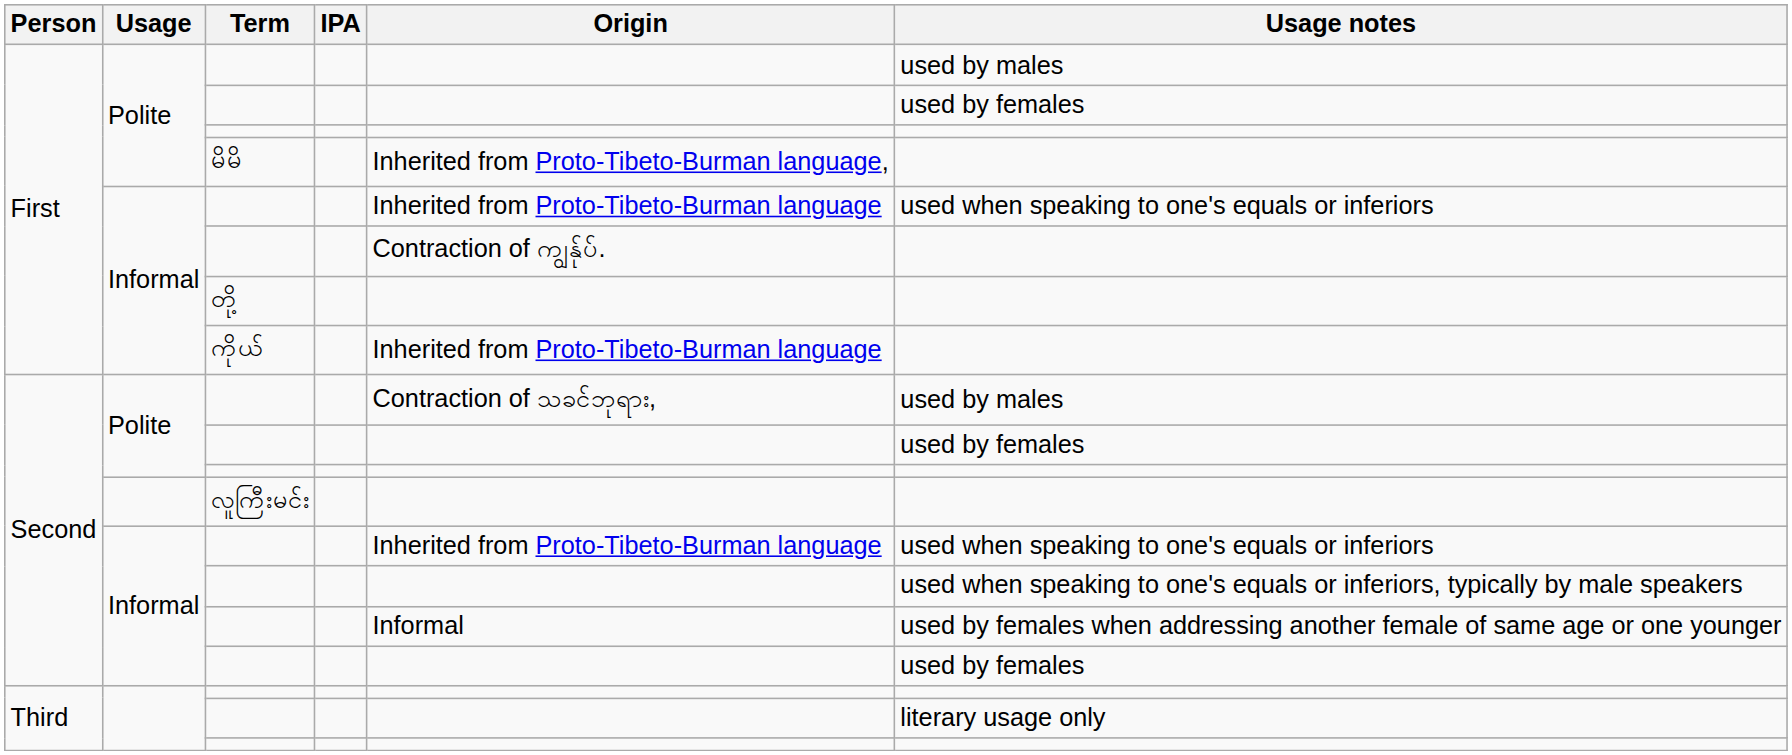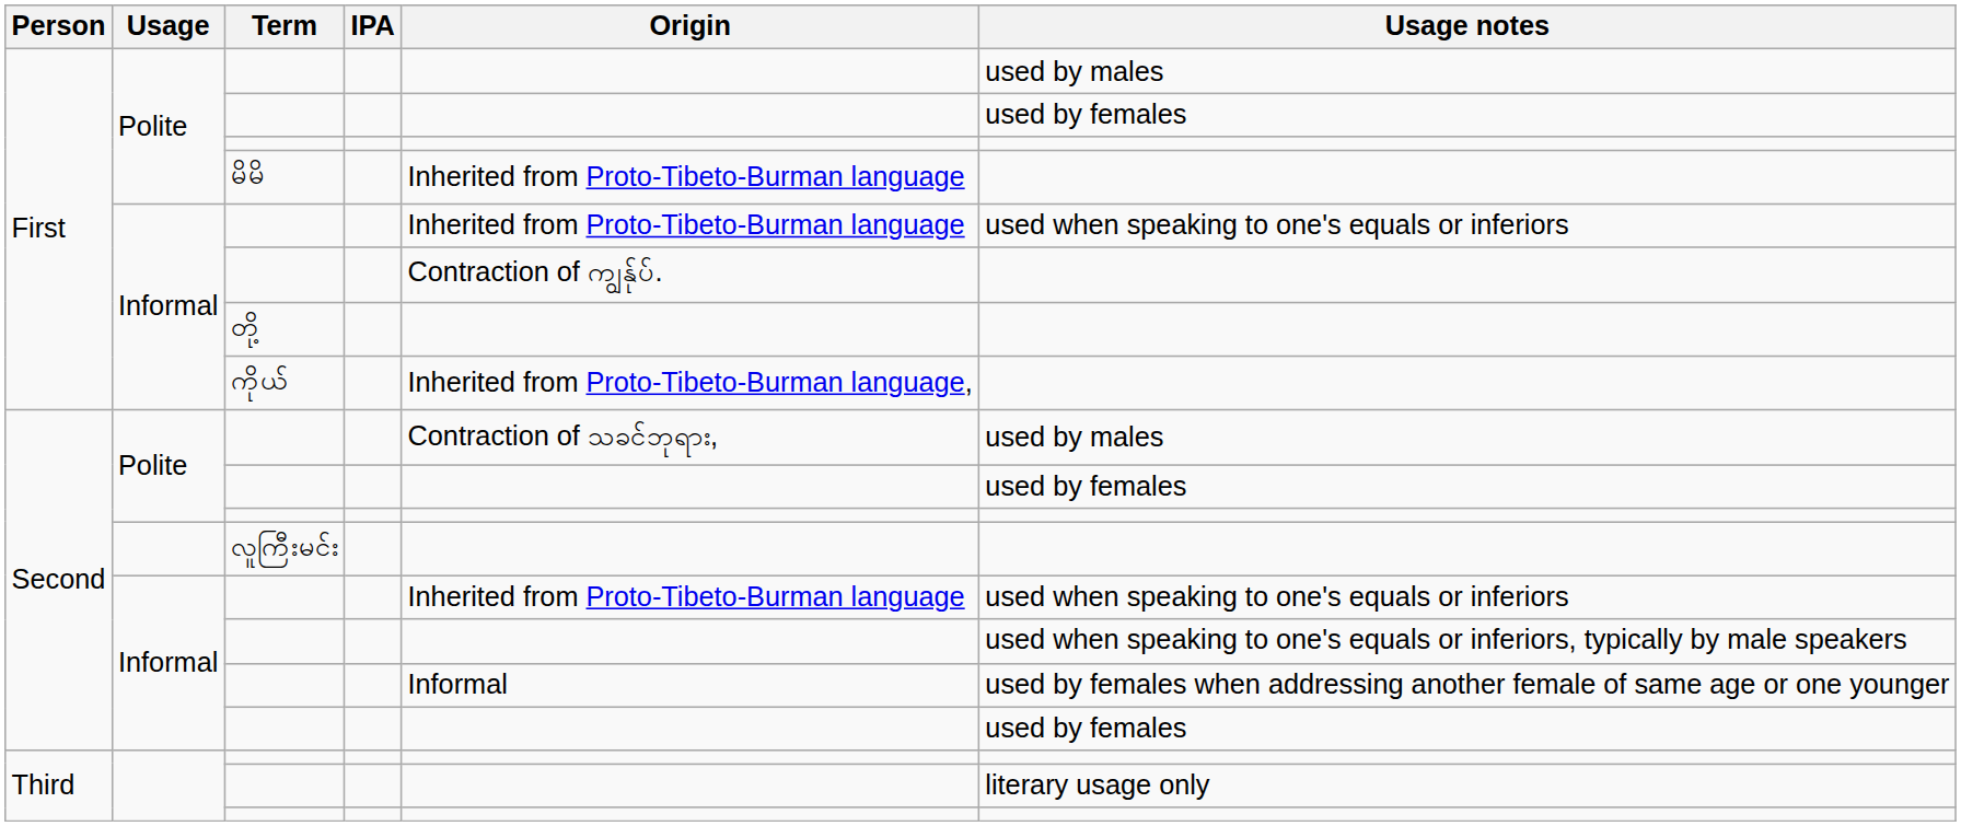မိမိ | Origin: Inherited from Proto-Tibeto-Burman language, -> Inherited from Proto-Tibeto-Burman language
ကိုယ် | Origin: Inherited from Proto-Tibeto-Burman language -> Inherited from Proto-Tibeto-Burman language,
